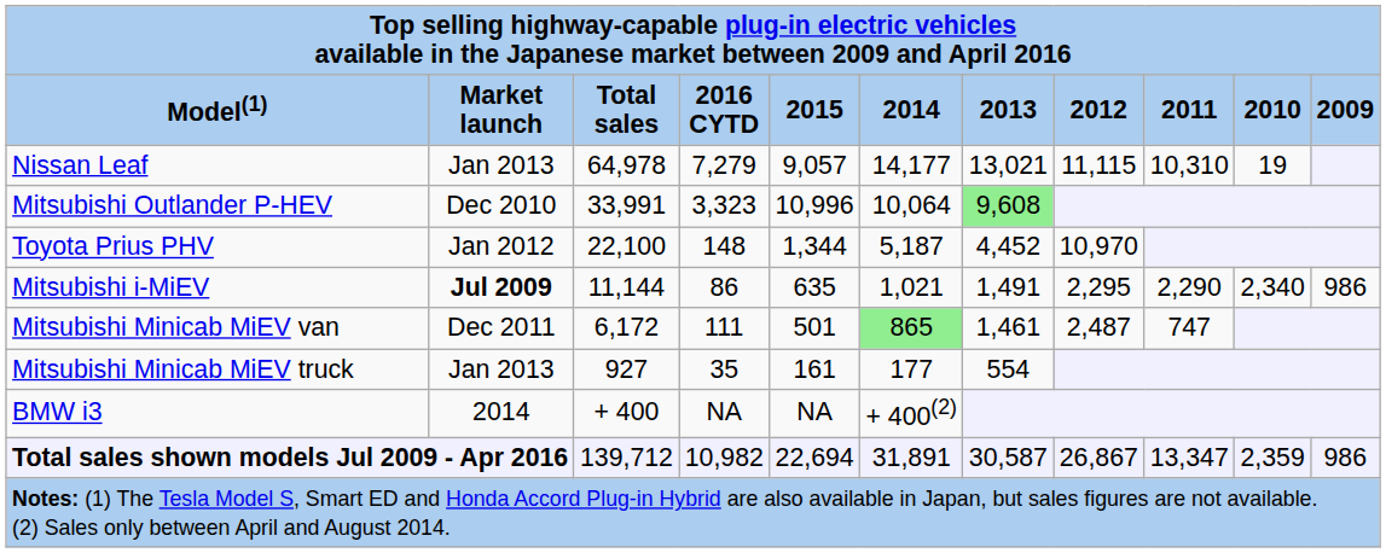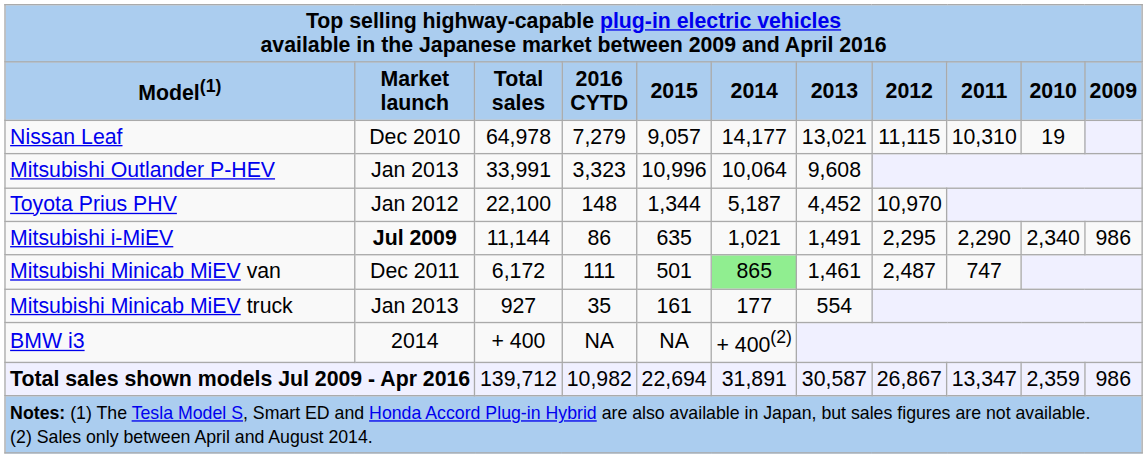Nissan Leaf | Market launch: Jan 2013 -> Dec 2010
Mitsubishi Outlander P-HEV | Market launch: Dec 2010 -> Jan 2013
Mitsubishi Outlander P-HEV | 2013: lightgreen background -> no background
